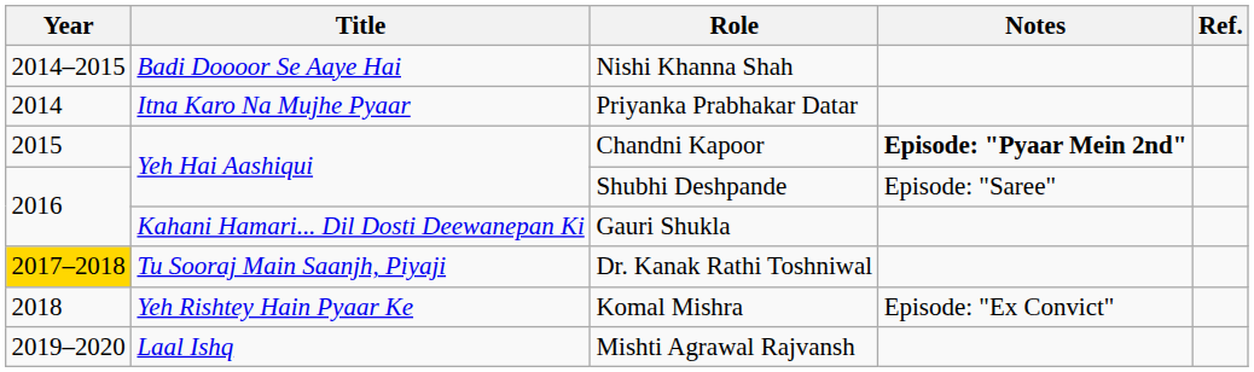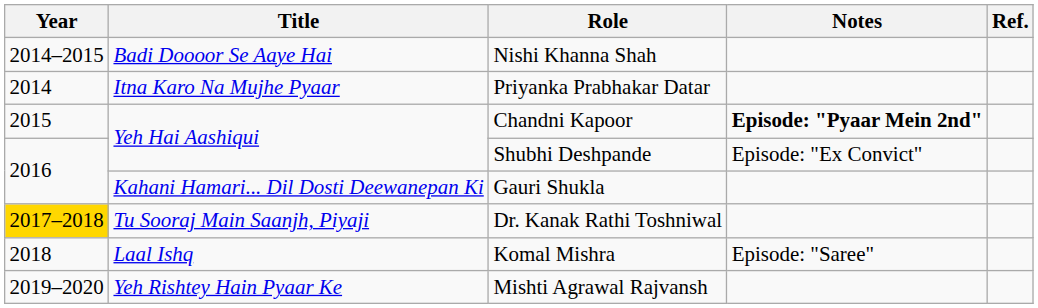Shubhi Deshpande | Notes: Episode: "Saree" -> Episode: "Ex Convict"
Komal Mishra | Title: Yeh Rishtey Hain Pyaar Ke -> Laal Ishq
Komal Mishra | Notes: Episode: "Ex Convict" -> Episode: "Saree"
Mishti Agrawal Rajvansh | Title: Laal Ishq -> Yeh Rishtey Hain Pyaar Ke
